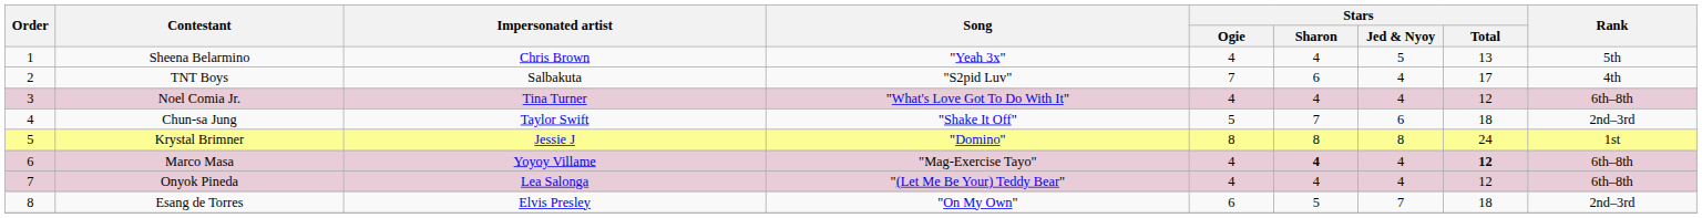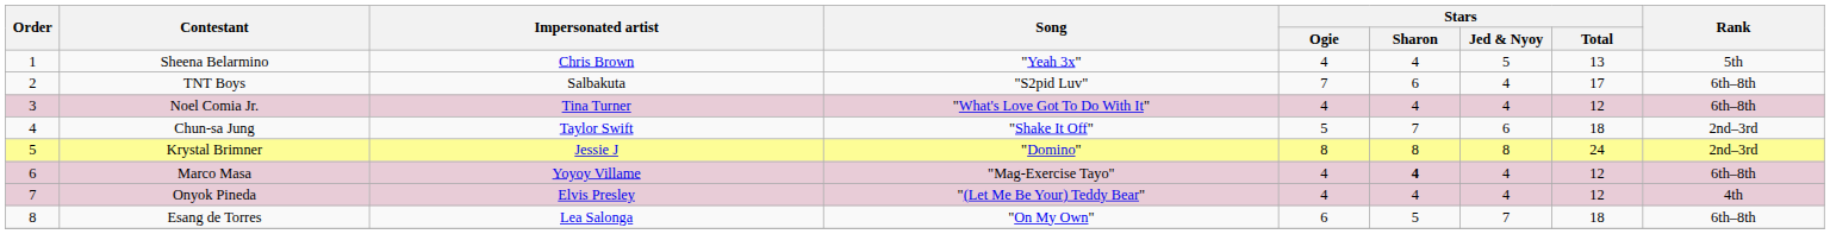TNT Boys | Rank: 4th -> 6th–8th
Krystal Brimner | Rank: 1st -> 2nd–3rd
Marco Masa | Stars / Total: bold -> normal
Onyok Pineda | Impersonated artist: Lea Salonga -> Elvis Presley
Onyok Pineda | Rank: 6th–8th -> 4th
Esang de Torres | Impersonated artist: Elvis Presley -> Lea Salonga
Esang de Torres | Rank: 2nd–3rd -> 6th–8th
